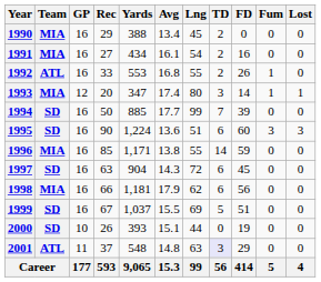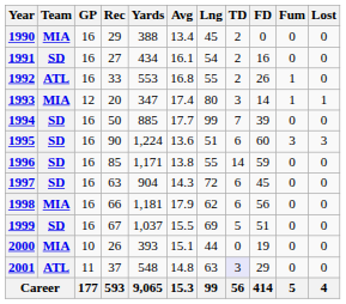1991 | Team: MIA -> SD
1996 | Team: MIA -> SD
2000 | Team: SD -> MIA
